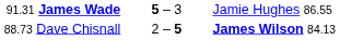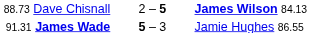rows swapped: 88.73 Dave Chisnall <-> 91.31 James Wade
